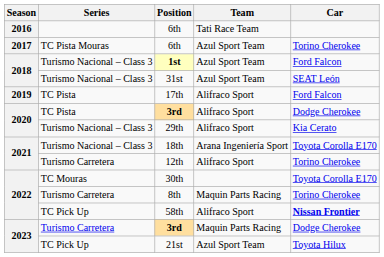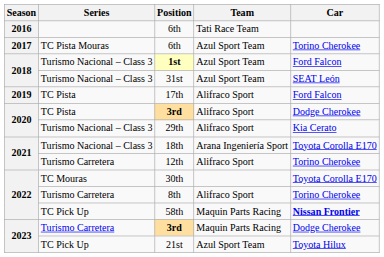8th | Team: Maquin Parts Racing -> Alifraco Sport
58th | Team: Alifraco Sport -> Maquin Parts Racing
